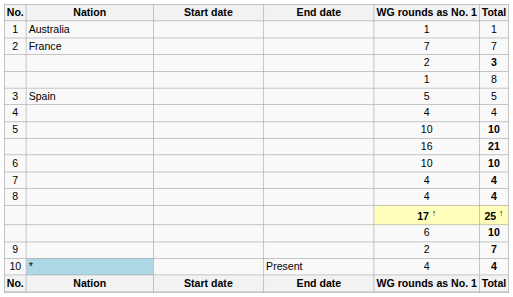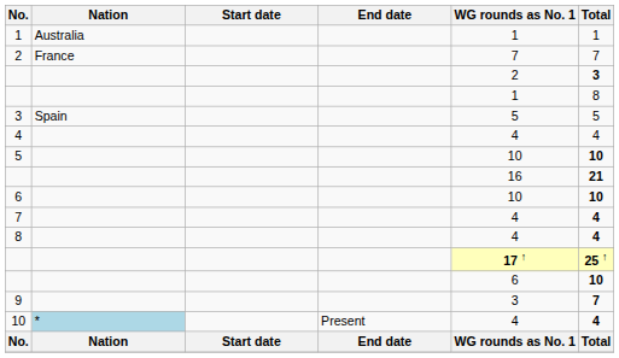9 | WG rounds as No. 1: 2 -> 3
